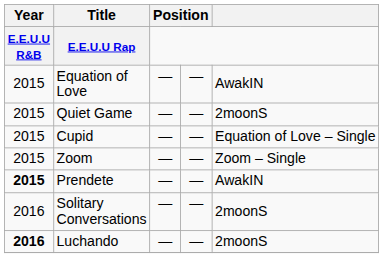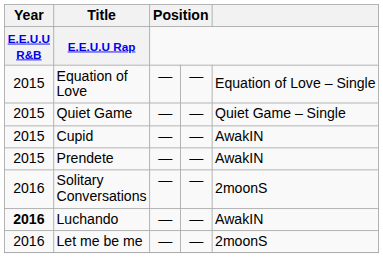Equation of Love | column 5: AwakIN -> Equation of Love – Single
Quiet Game | column 5: 2moonS -> Quiet Game – Single
Cupid | column 5: Equation of Love – Single -> AwakIN
- row: 2015 | Zoom | — | — | Zoom – Single
Prendete | Year: bold -> normal
Luchando | column 5: 2moonS -> AwakIN
+ row: 2016 | Let me be me | — | — | 2moonS
